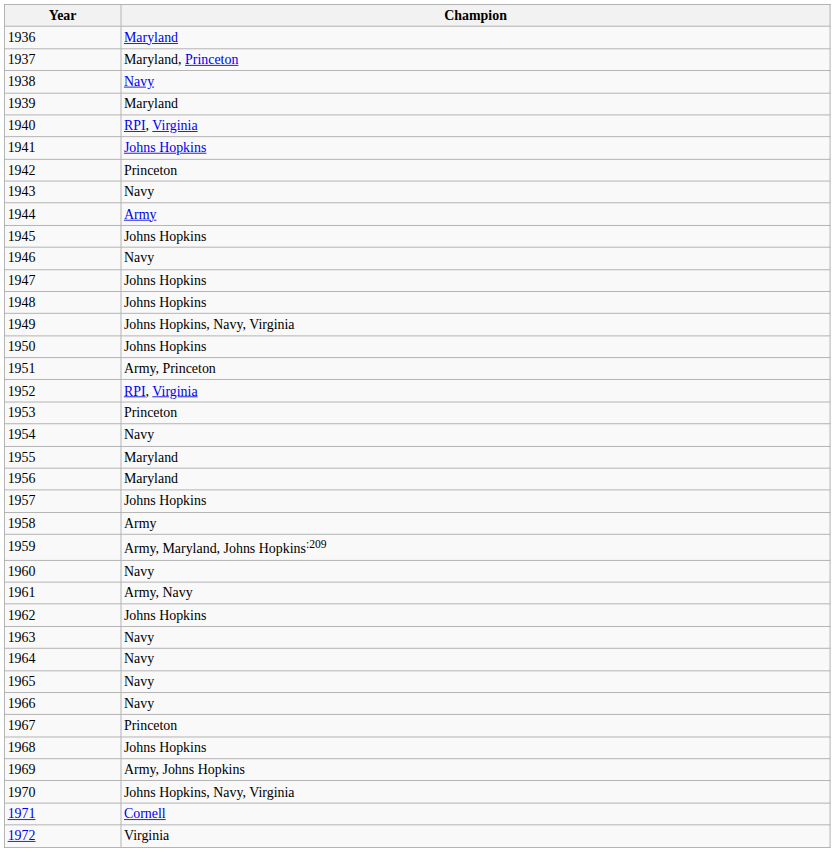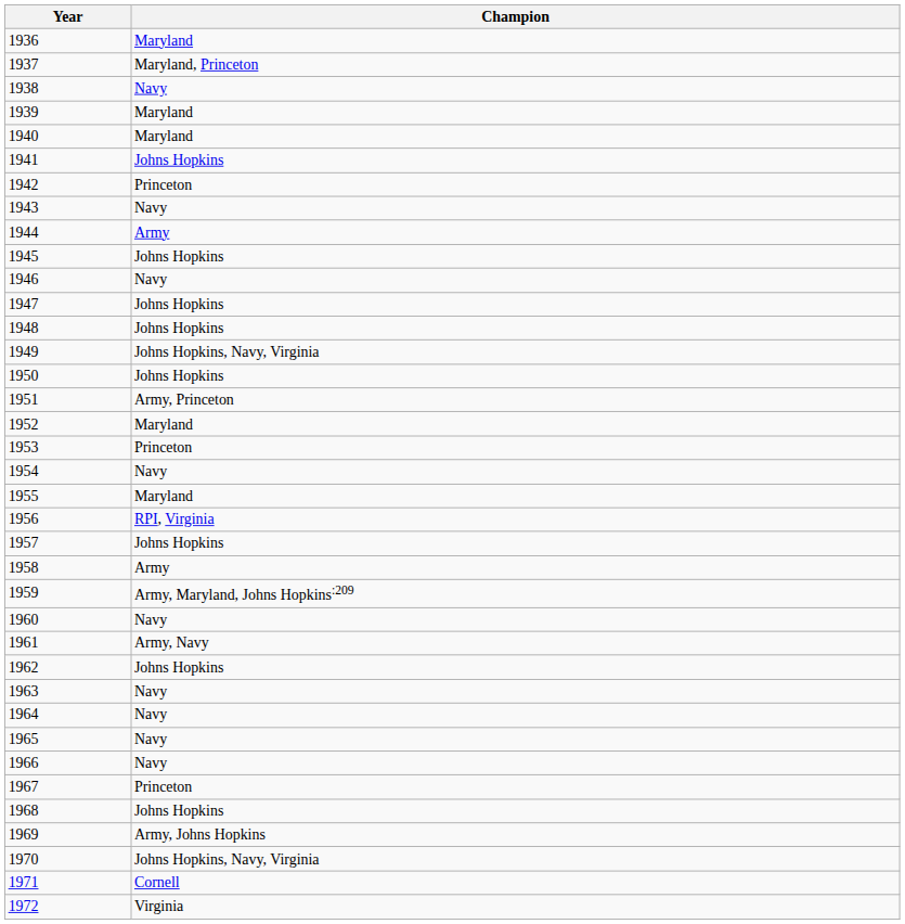1940 | Champion: RPI, Virginia -> Maryland
1952 | Champion: RPI, Virginia -> Maryland
1956 | Champion: Maryland -> RPI, Virginia
